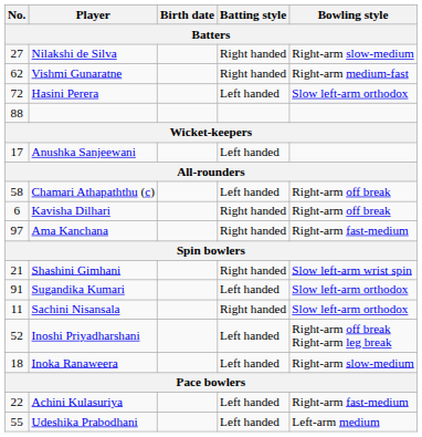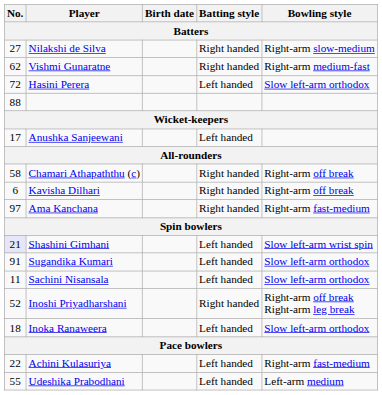Chamari Athapaththu (c) | Batting style: Left handed -> Right handed
Shashini Gimhani | No.: no background -> lavender background
Shashini Gimhani | Batting style: Right handed -> Left handed
Sachini Nisansala | Batting style: Right handed -> Left handed
Inoshi Priyadharshani | Batting style: Left handed -> Right handed
Inoka Ranaweera | Bowling style: Right-arm slow-medium -> Slow left-arm orthodox
